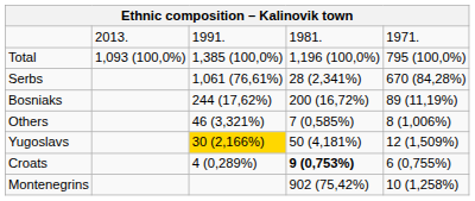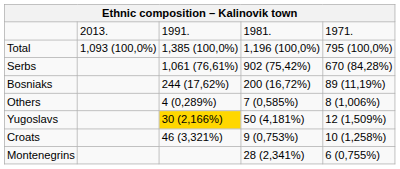Serbs | column 4: 28 (2,341%) -> 902 (75,42%)
Others | column 3: 46 (3,321%) -> 4 (0,289%)
Croats | column 3: 4 (0,289%) -> 46 (3,321%)
Croats | column 4: bold -> normal
Croats | column 5: 6 (0,755%) -> 10 (1,258%)
Montenegrins | column 4: 902 (75,42%) -> 28 (2,341%)
Montenegrins | column 5: 10 (1,258%) -> 6 (0,755%)
